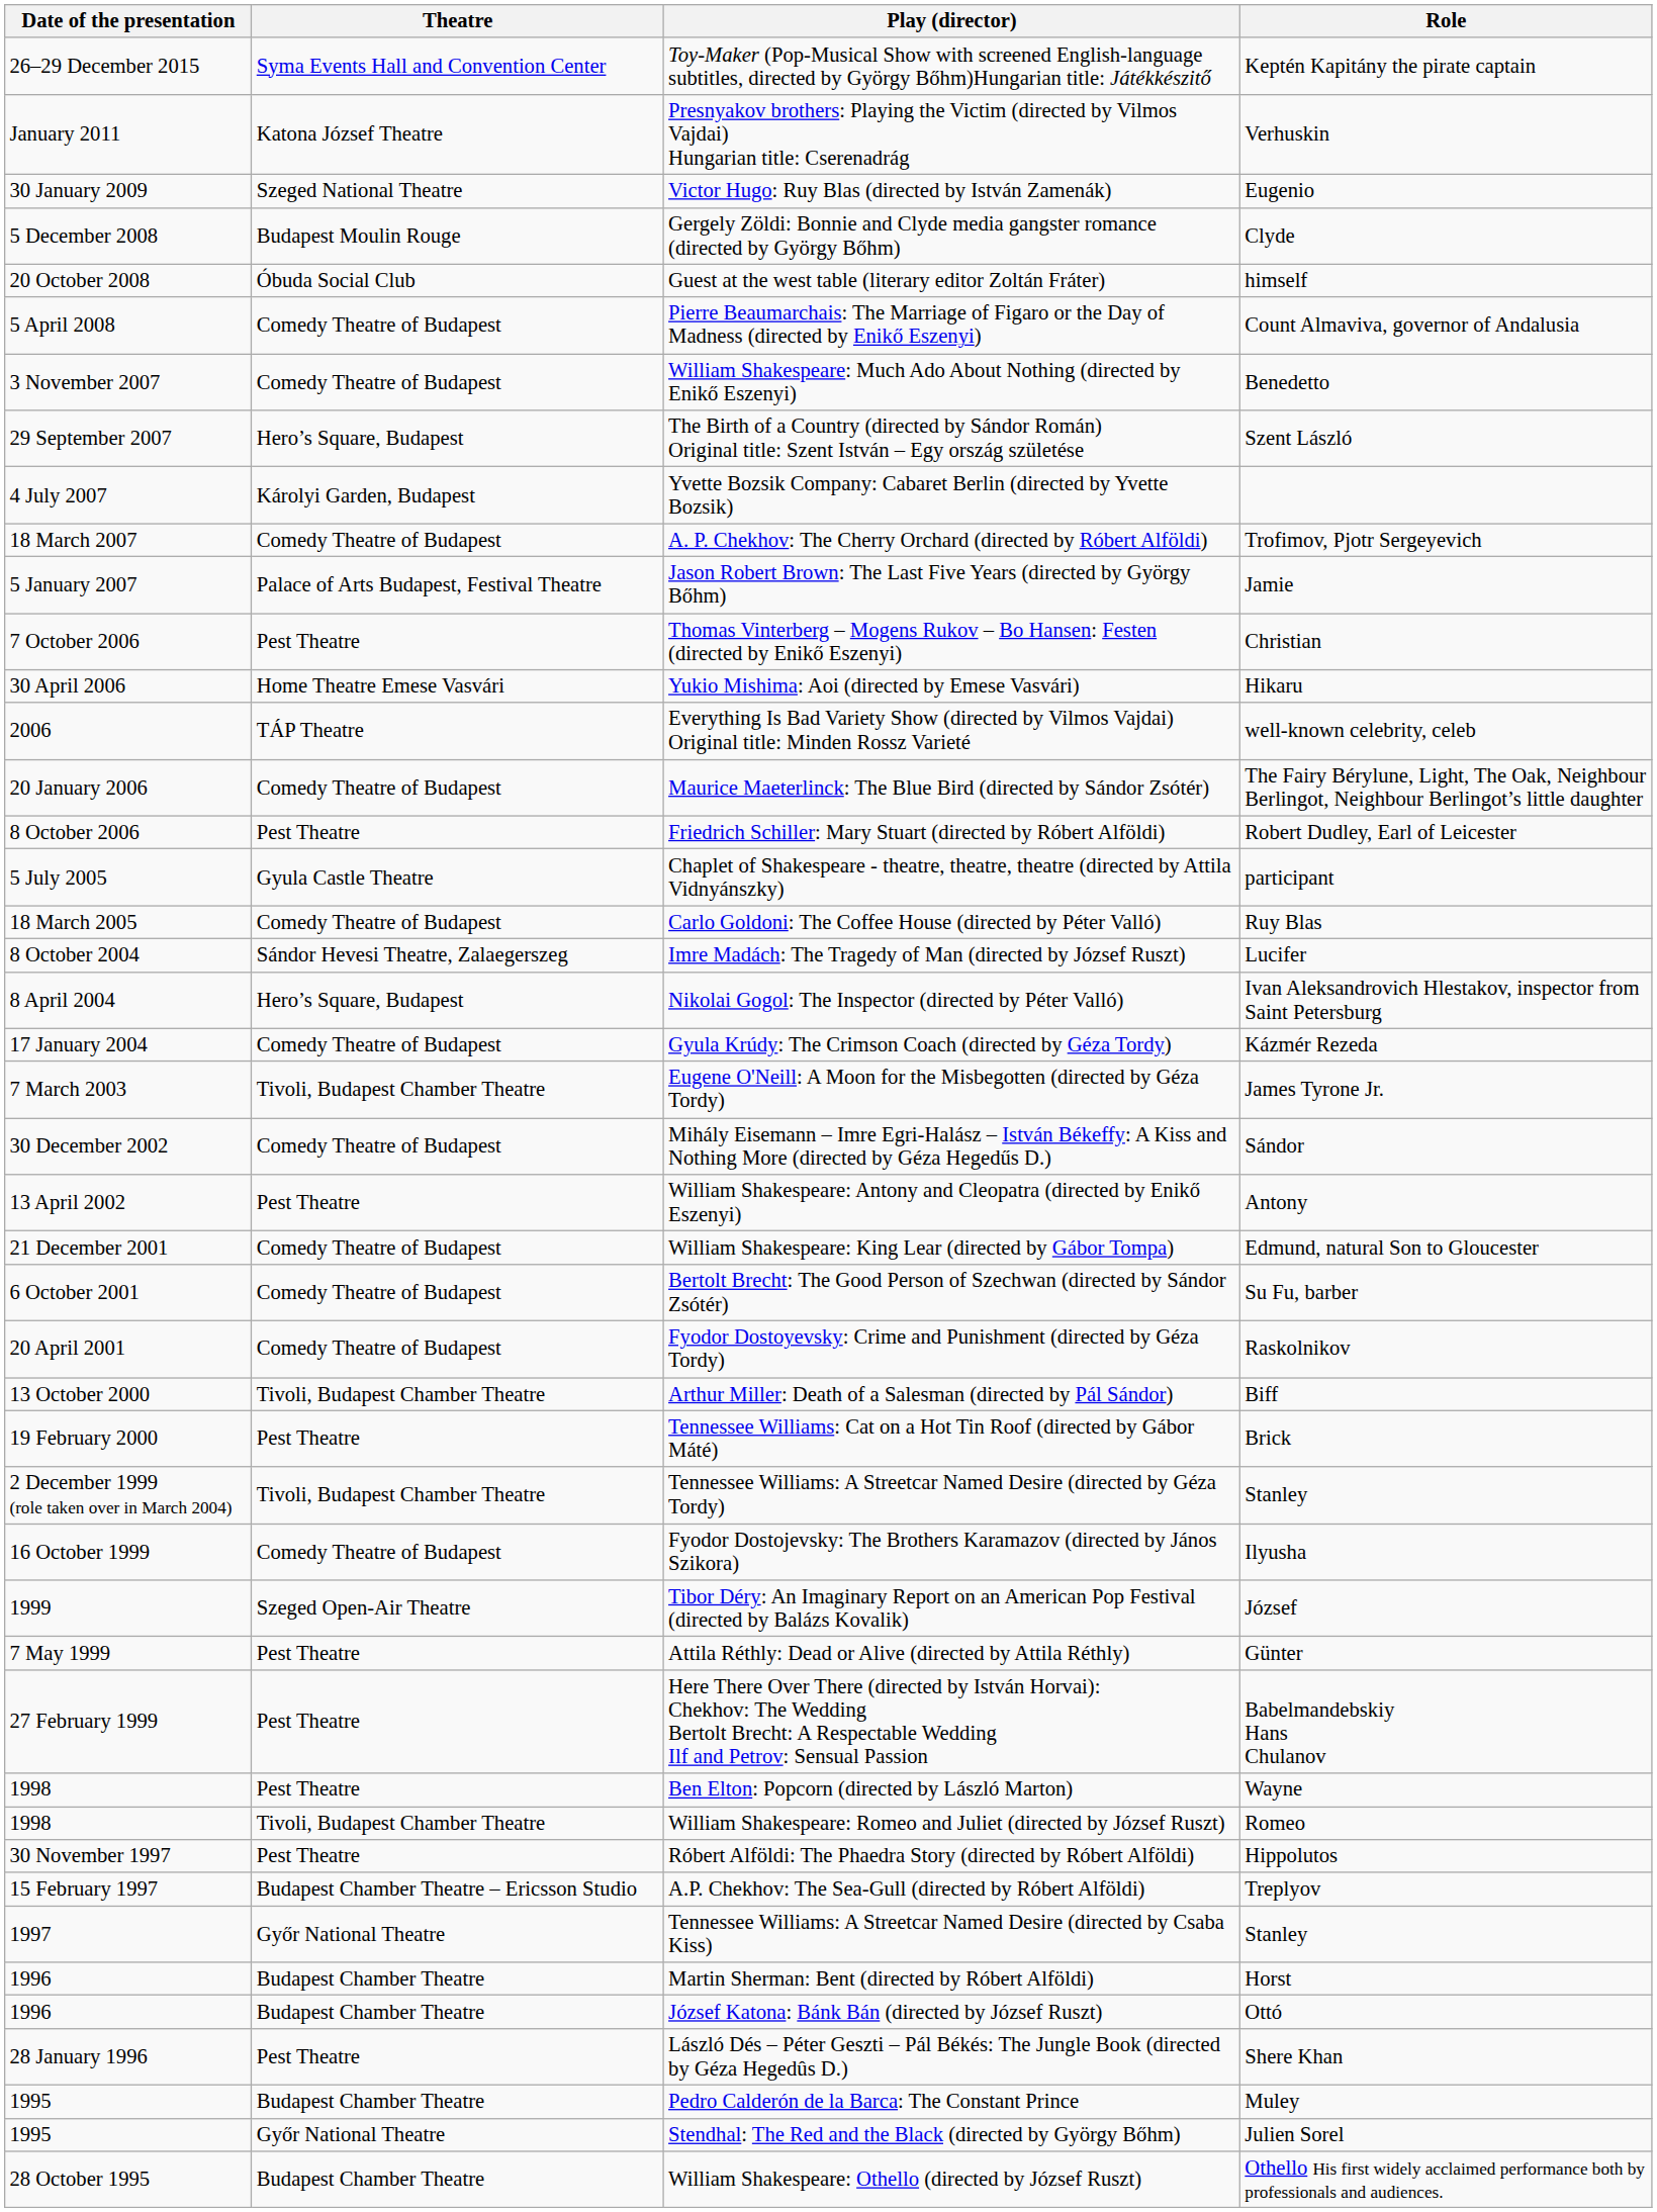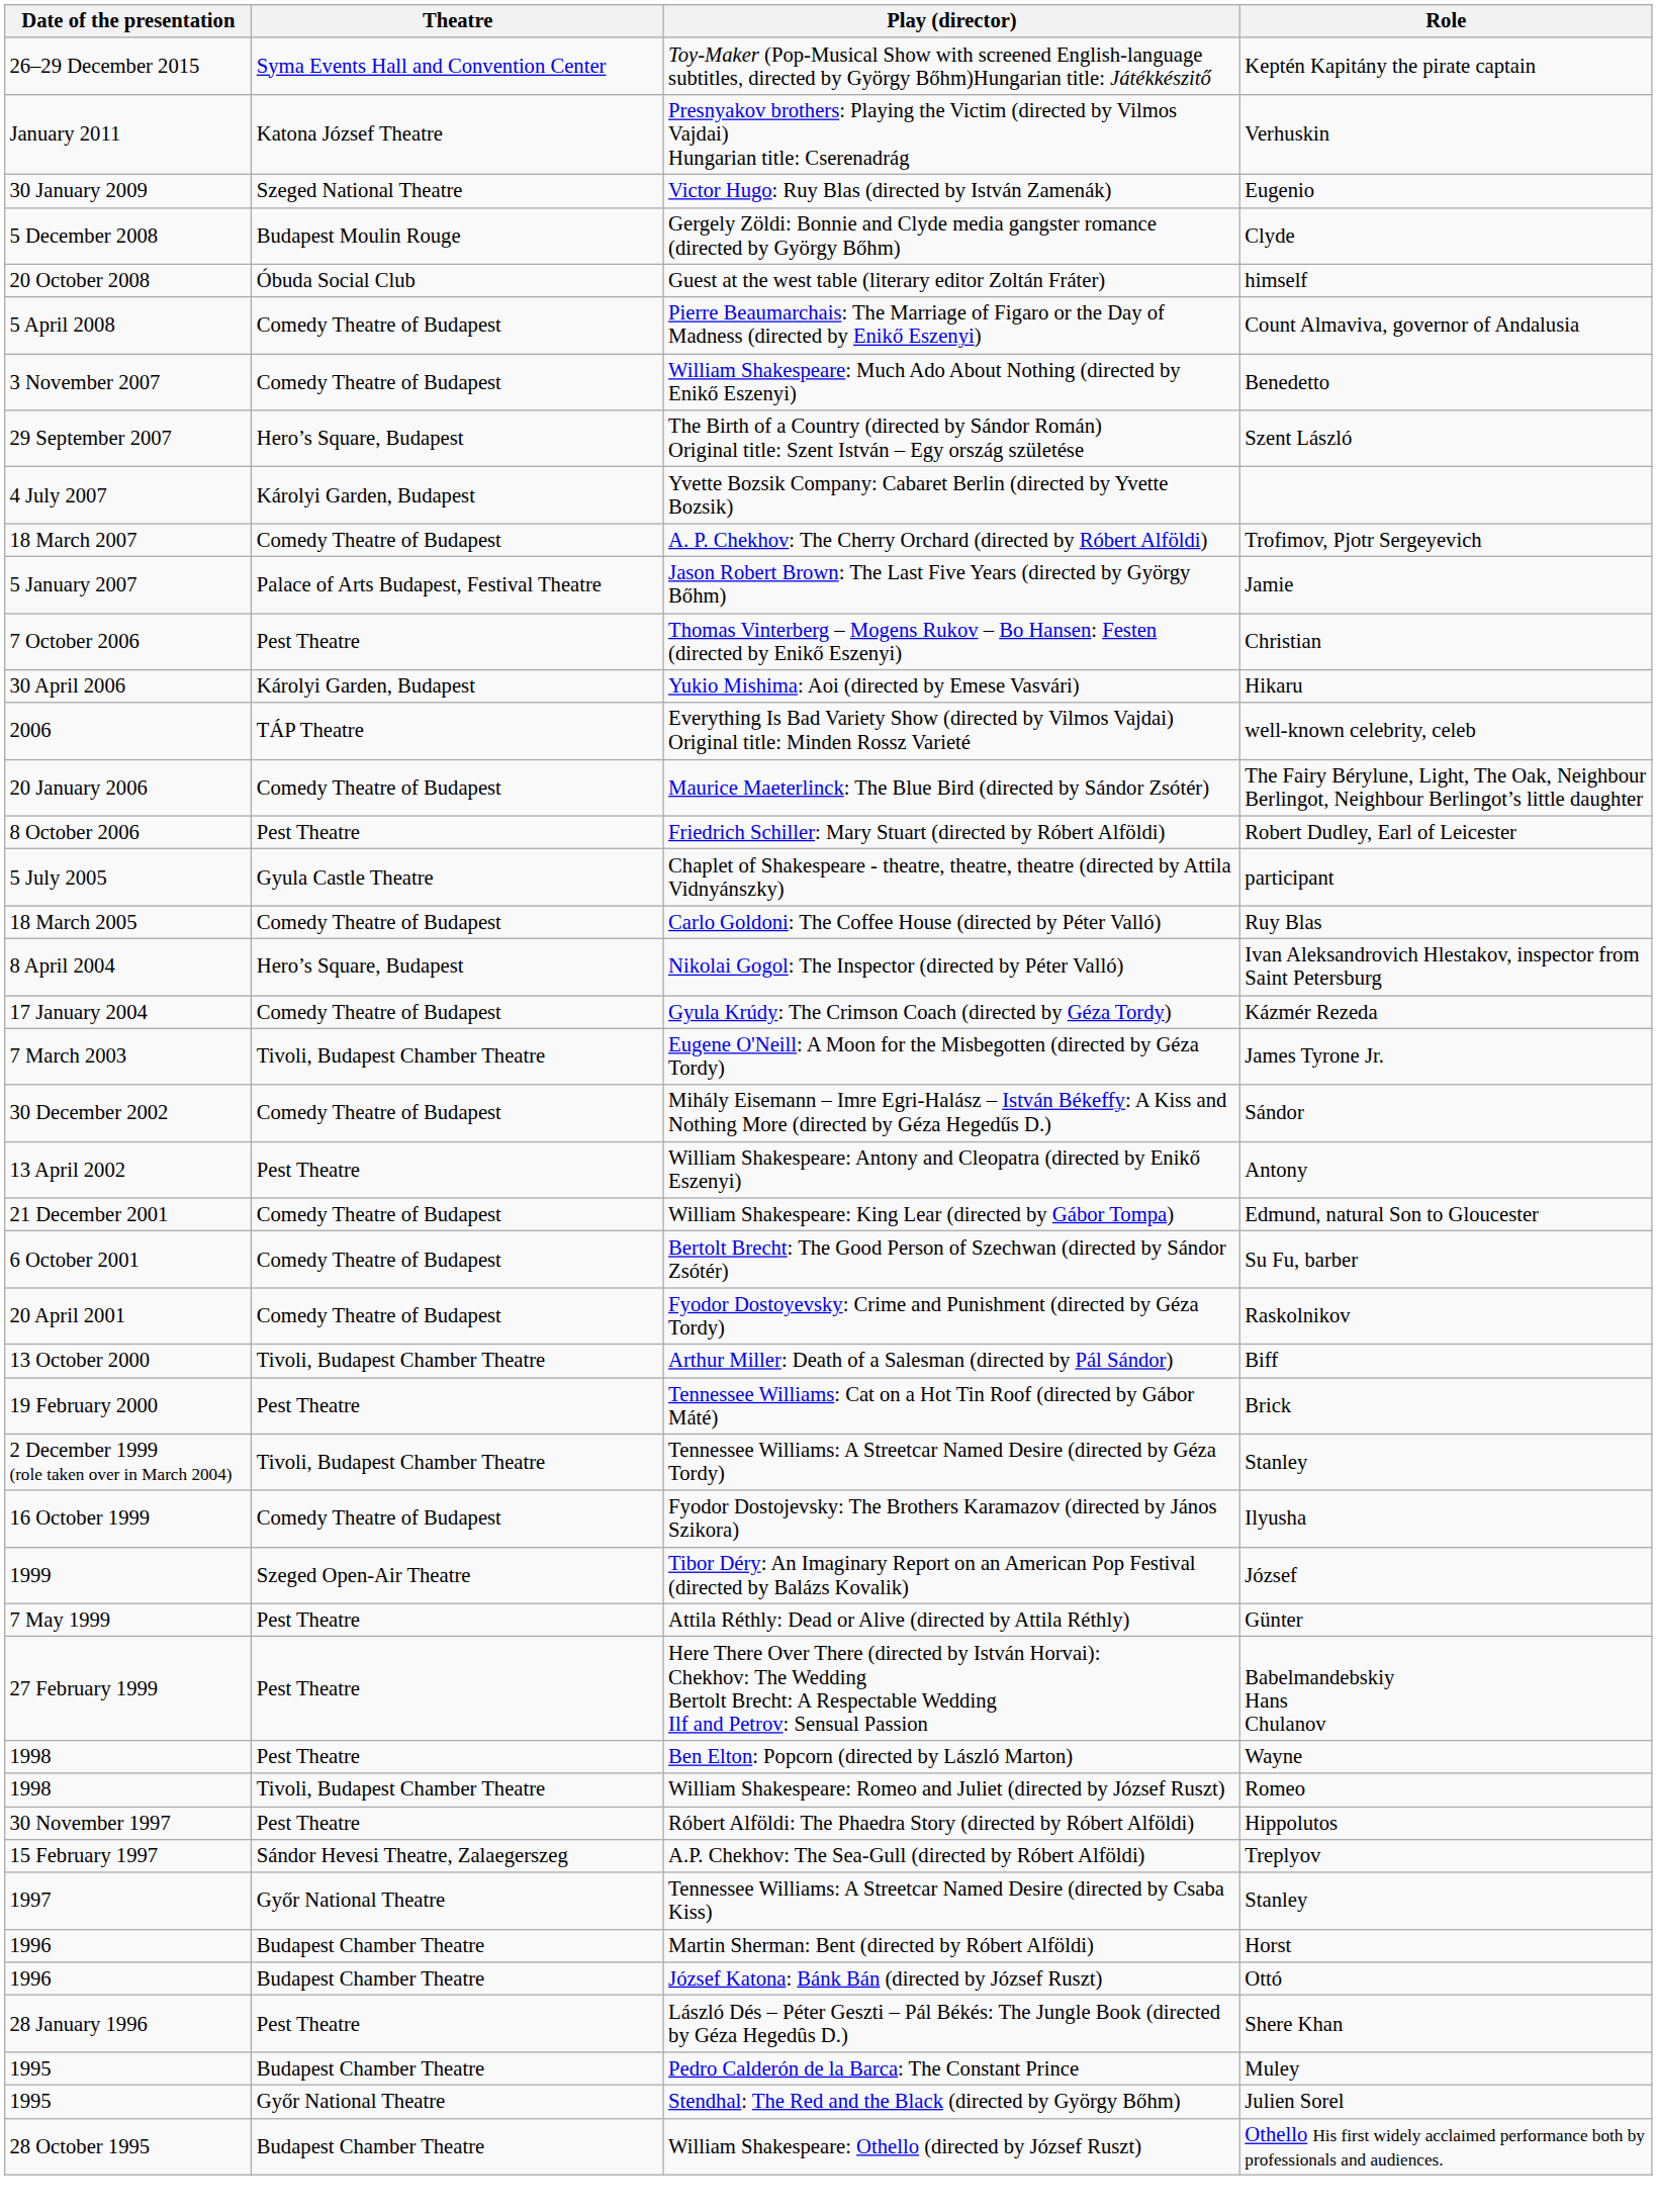Yukio Mishima: Aoi (directed by Emese Vasvári) | Theatre: Home Theatre Emese Vasvári -> Károlyi Garden, Budapest
- row: 8 October 2004 | Sándor Hevesi Theatre, Zalaegerszeg | Imre Madách: The Tragedy of Man (directed by József Ruszt) | Lucifer
A.P. Chekhov: The Sea-Gull (directed by Róbert Alföldi) | Theatre: Budapest Chamber Theatre – Ericsson Studio -> Sándor Hevesi Theatre, Zalaegerszeg
